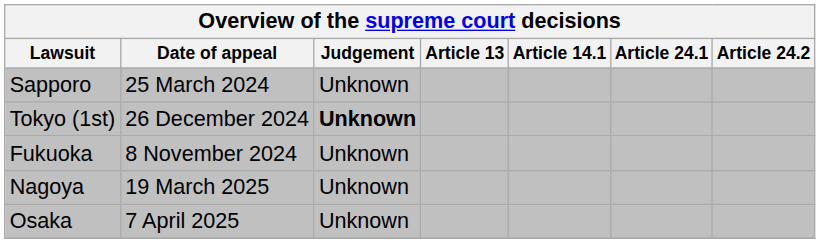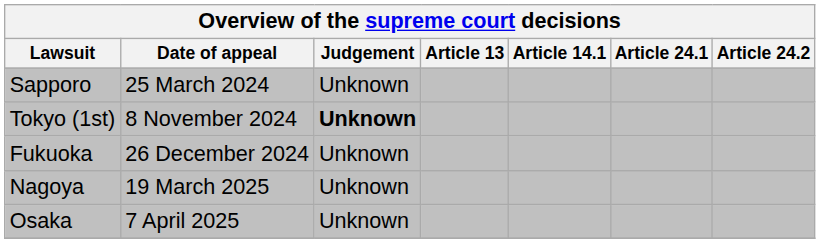Tokyo (1st) | Date of appeal: 26 December 2024 -> 8 November 2024
Fukuoka | Date of appeal: 8 November 2024 -> 26 December 2024
